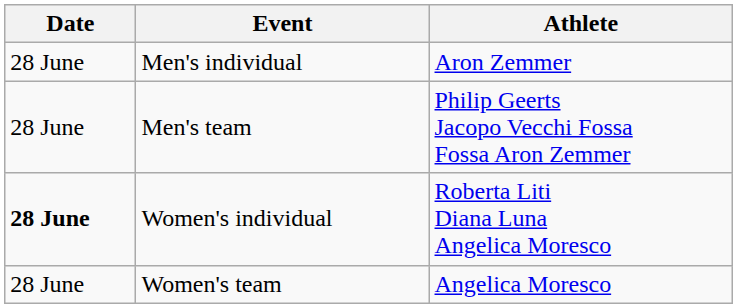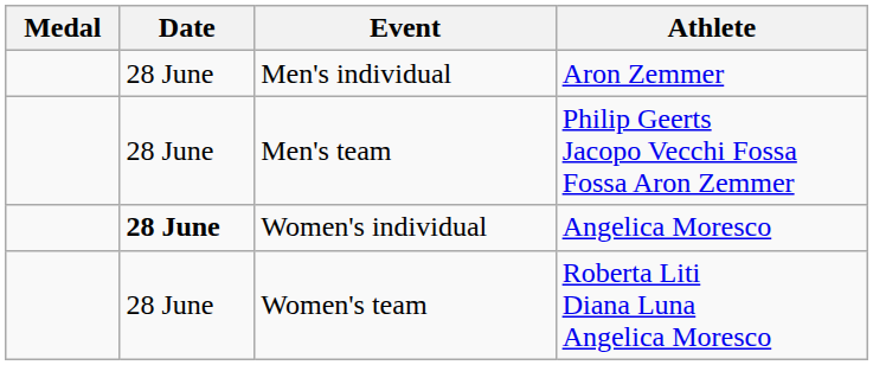+ column: Medal
Women's individual | Athlete: Roberta Liti Diana Luna Angelica Moresco -> Angelica Moresco
Women's team | Athlete: Angelica Moresco -> Roberta Liti Diana Luna Angelica Moresco
